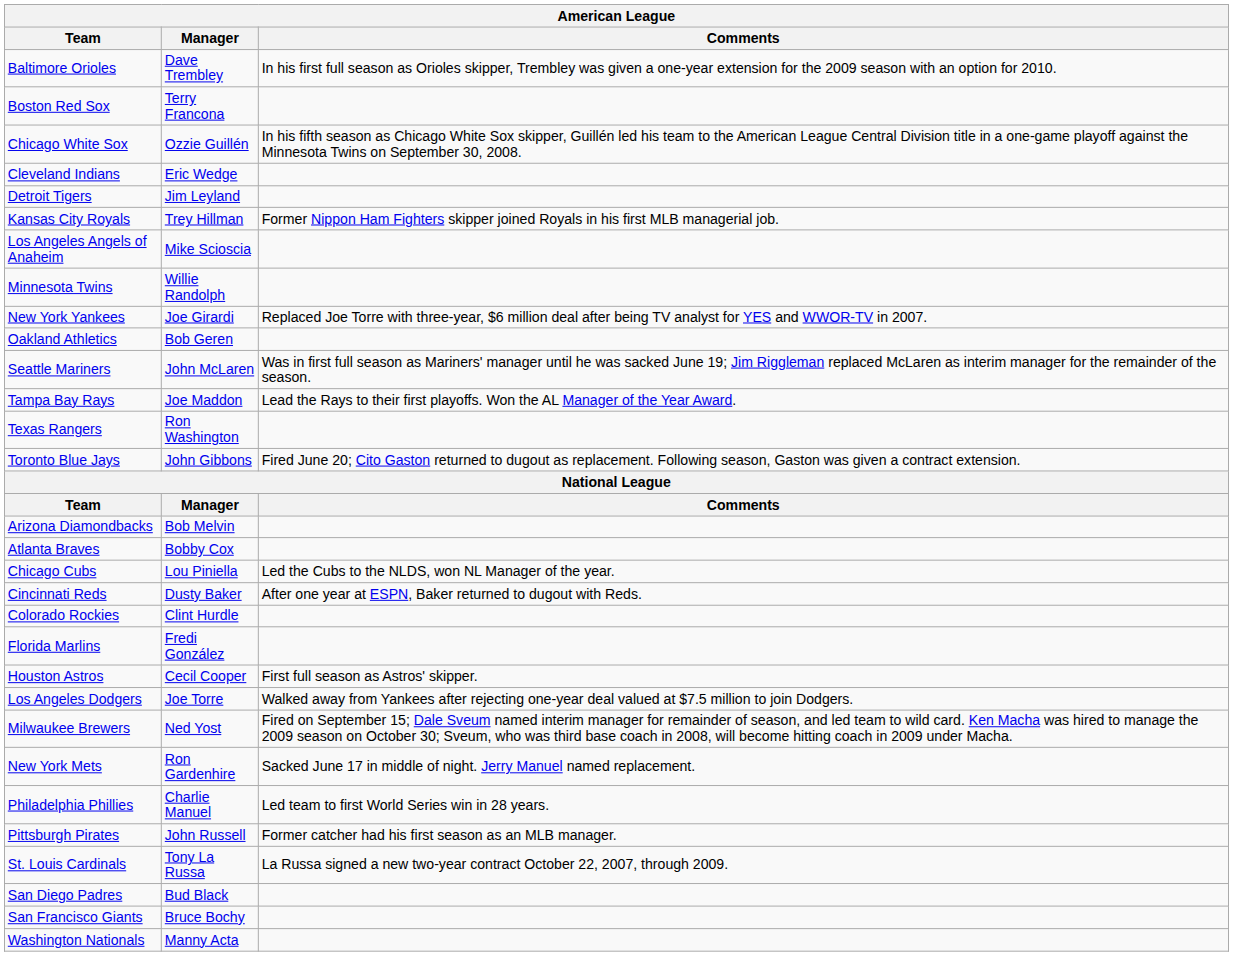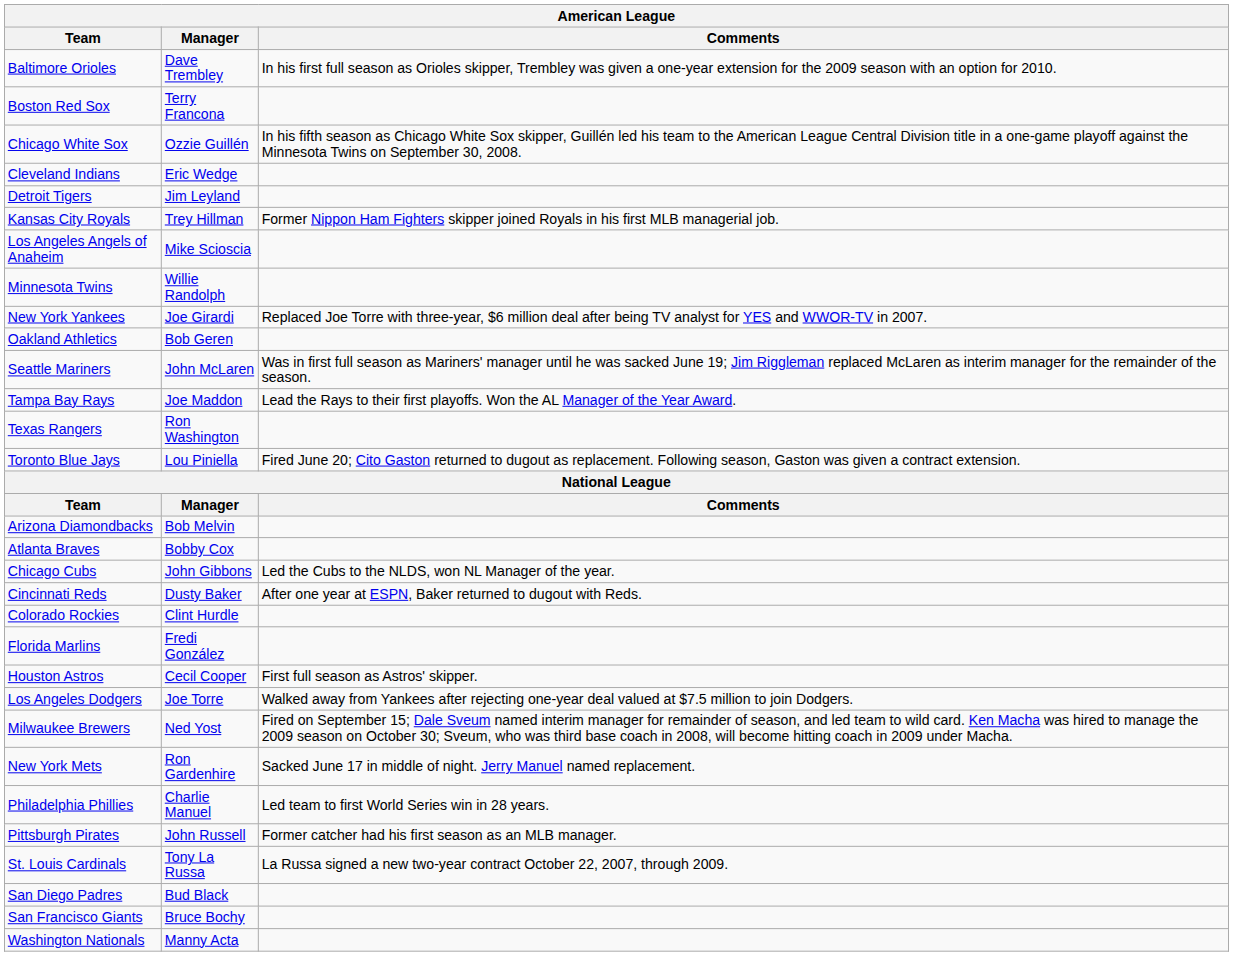Toronto Blue Jays | Manager: John Gibbons -> Lou Piniella
Chicago Cubs | Manager: Lou Piniella -> John Gibbons
